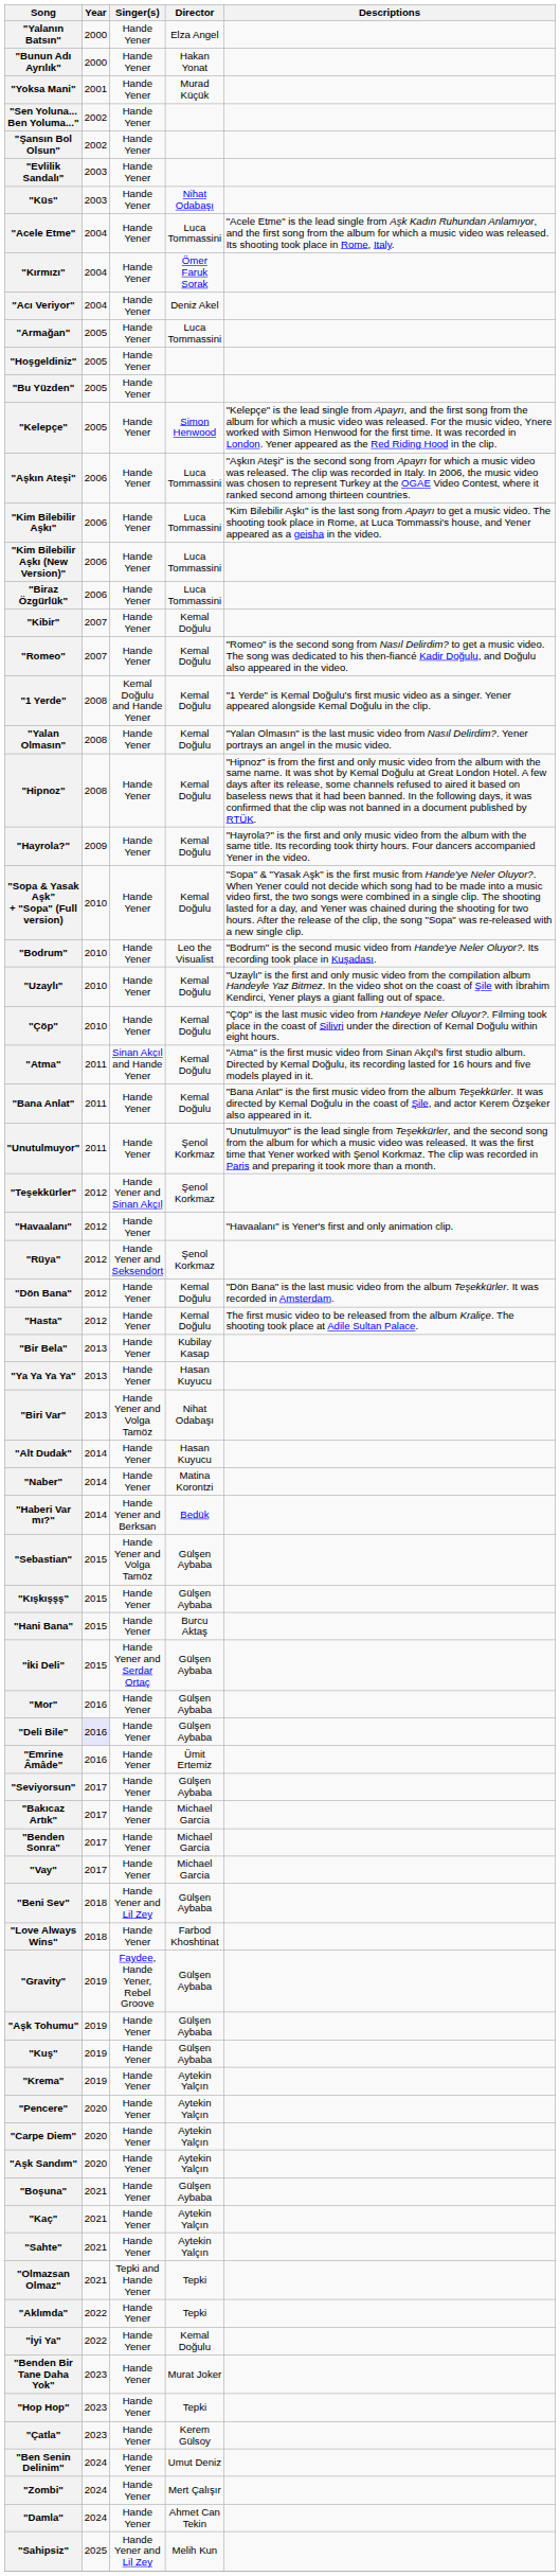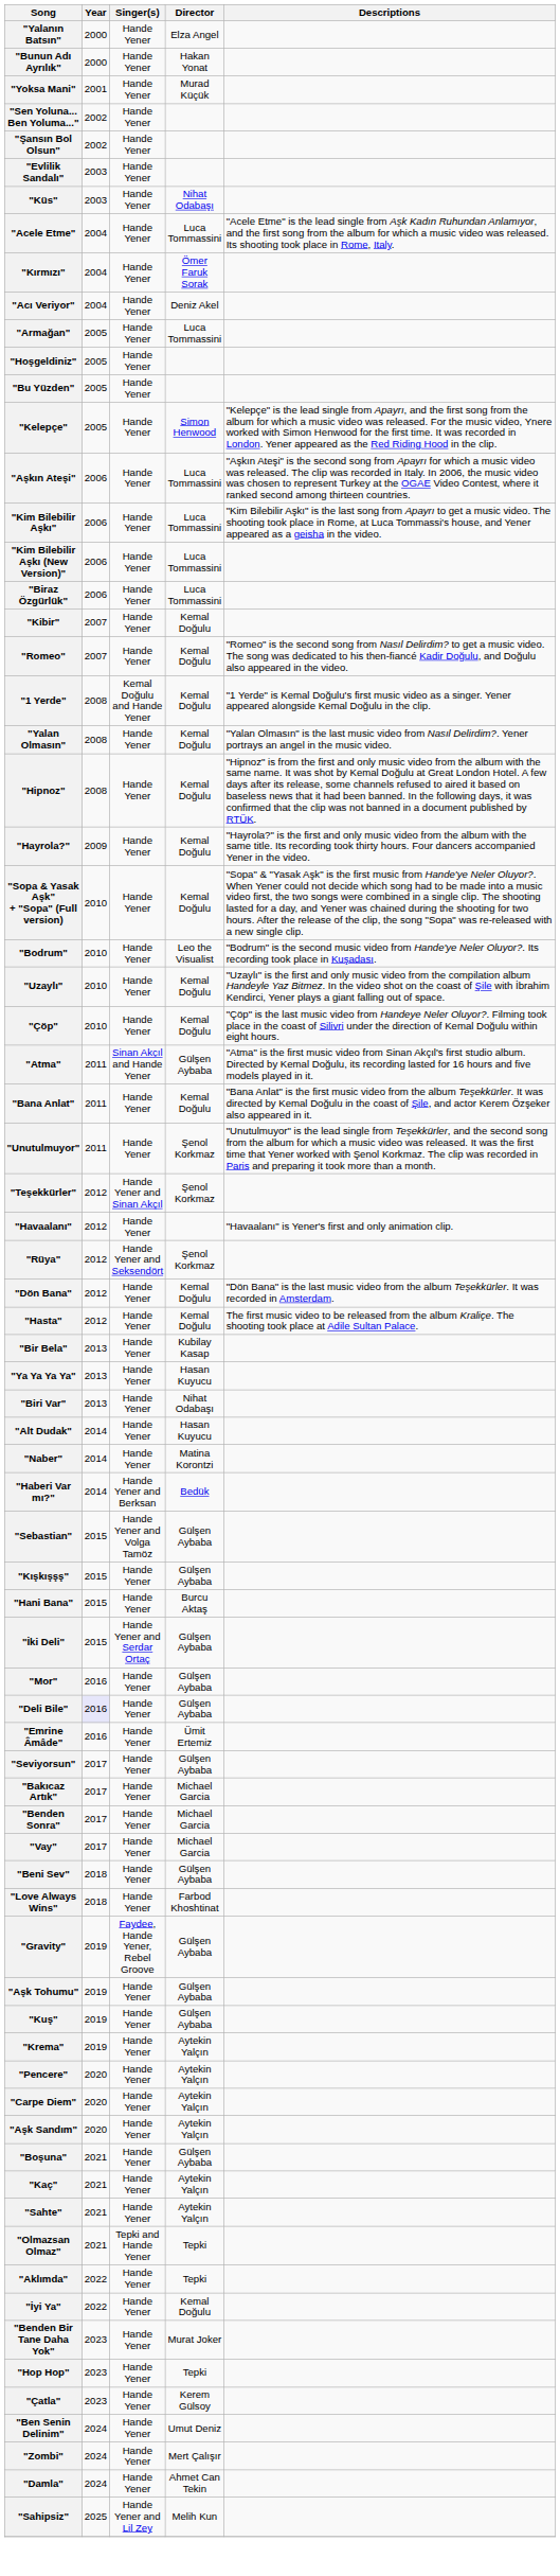"Atma" | Director: Kemal Doğulu -> Gülşen Aybaba
"Biri Var" | Singer(s): Hande Yener and Volga Tamöz -> Hande Yener
"Beni Sev" | Singer(s): Hande Yener and Lil Zey -> Hande Yener
